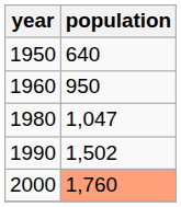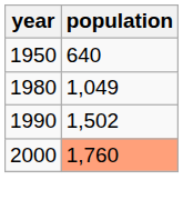- row: 1960 | 950
1980 | population: 1,047 -> 1,049
